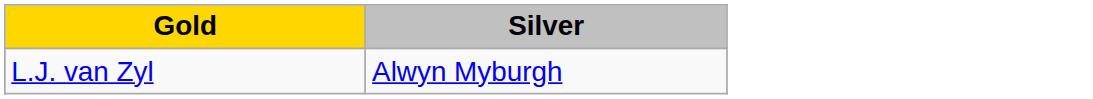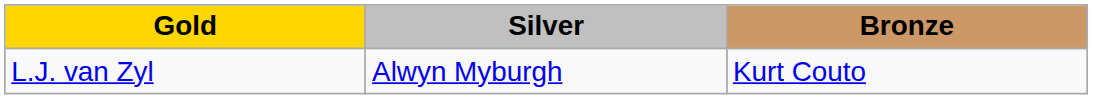+ column: Bronze | Kurt Couto
